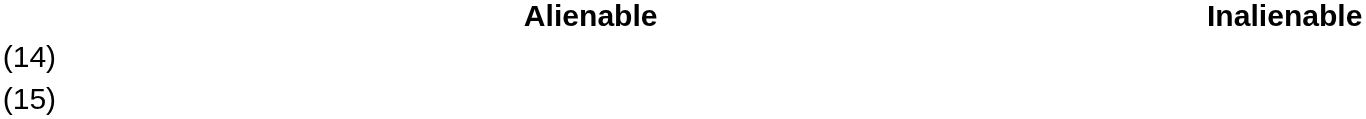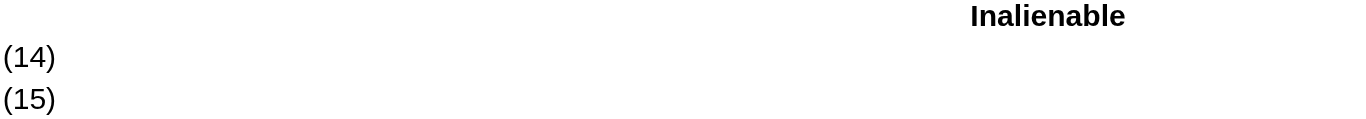- column: Alienable
